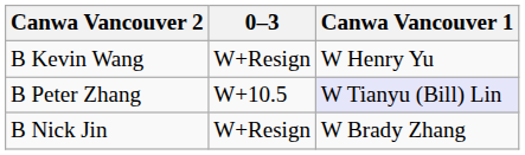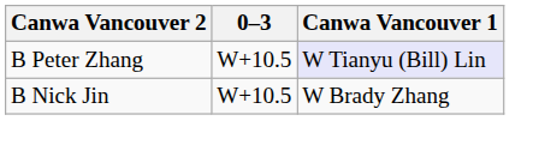- row: B Kevin Wang | W+Resign | W Henry Yu
B Nick Jin | 0–3: W+Resign -> W+10.5
